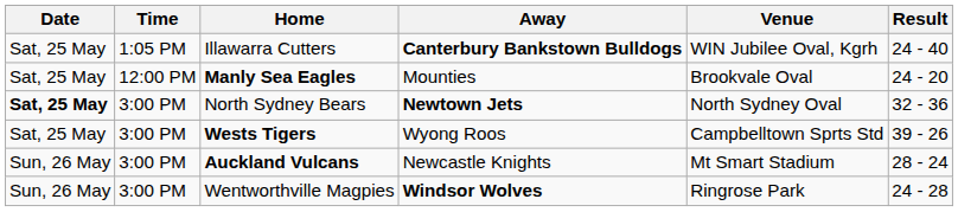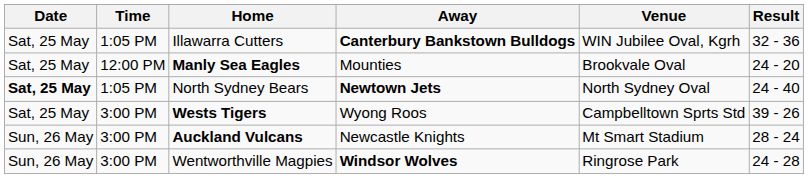Illawarra Cutters | Result: 24 - 40 -> 32 - 36
North Sydney Bears | Time: 3:00 PM -> 1:05 PM
North Sydney Bears | Result: 32 - 36 -> 24 - 40
